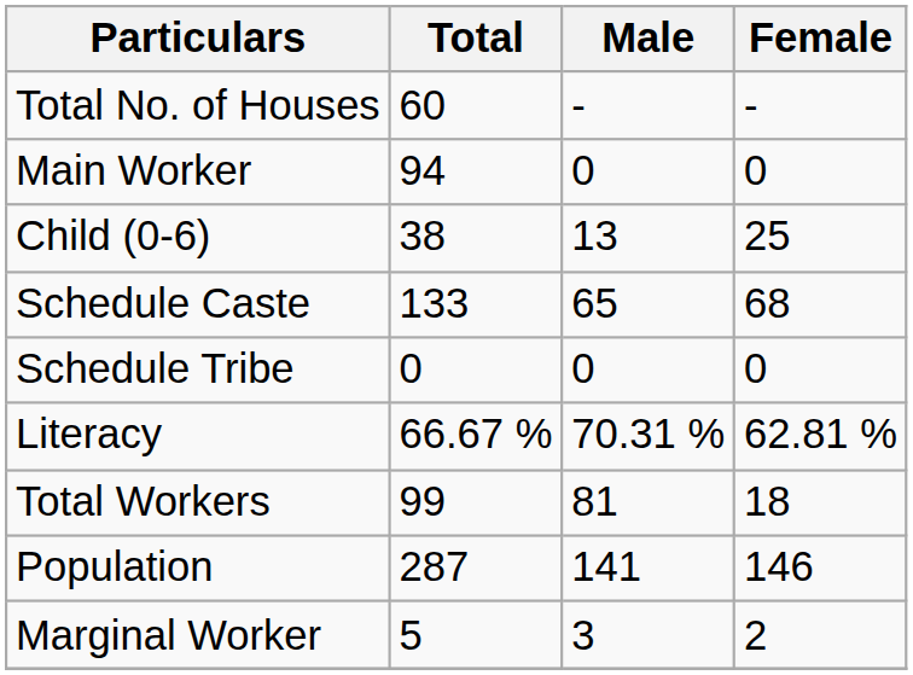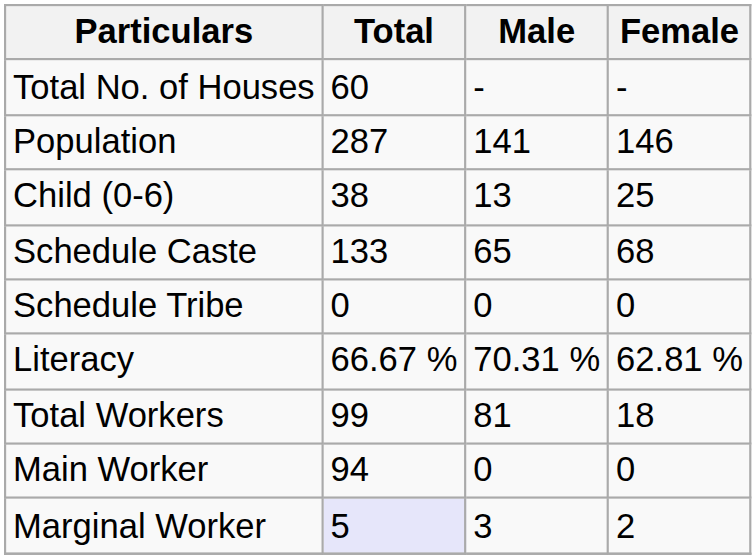rows swapped: Population <-> Main Worker
Marginal Worker | Total: no background -> lavender background
